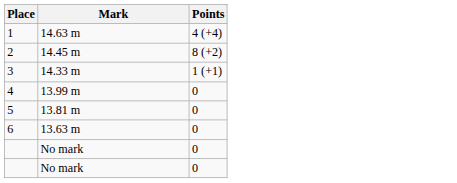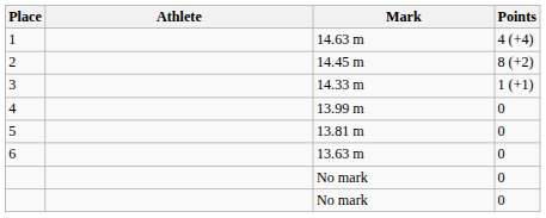+ column: Athlete
